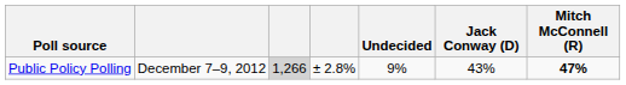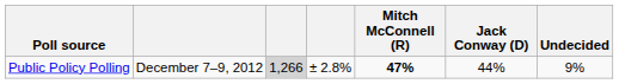columns swapped: Mitch McConnell (R) <-> Undecided
Public Policy Polling | Jack Conway (D): 43% -> 44%
